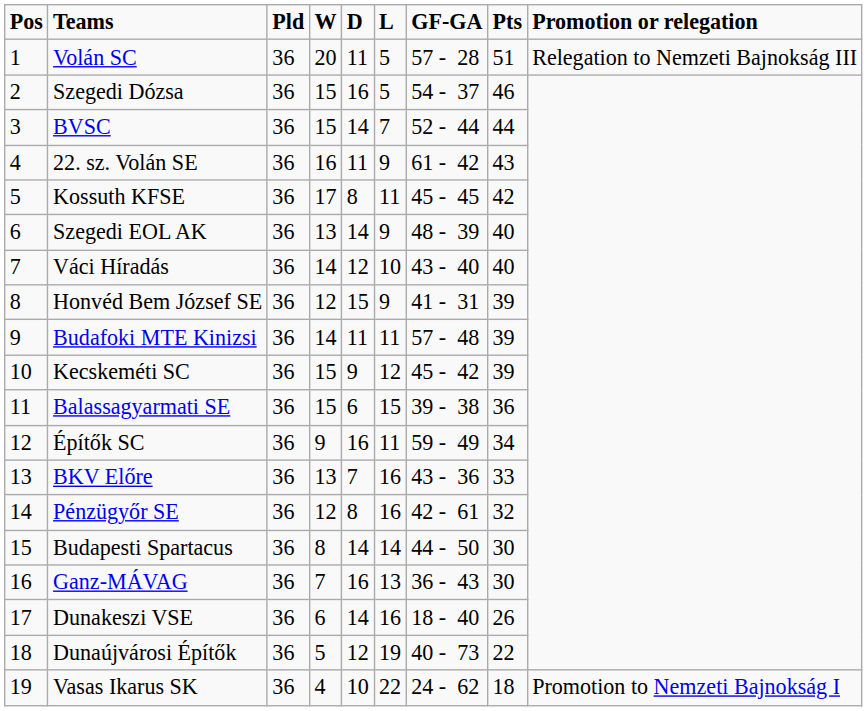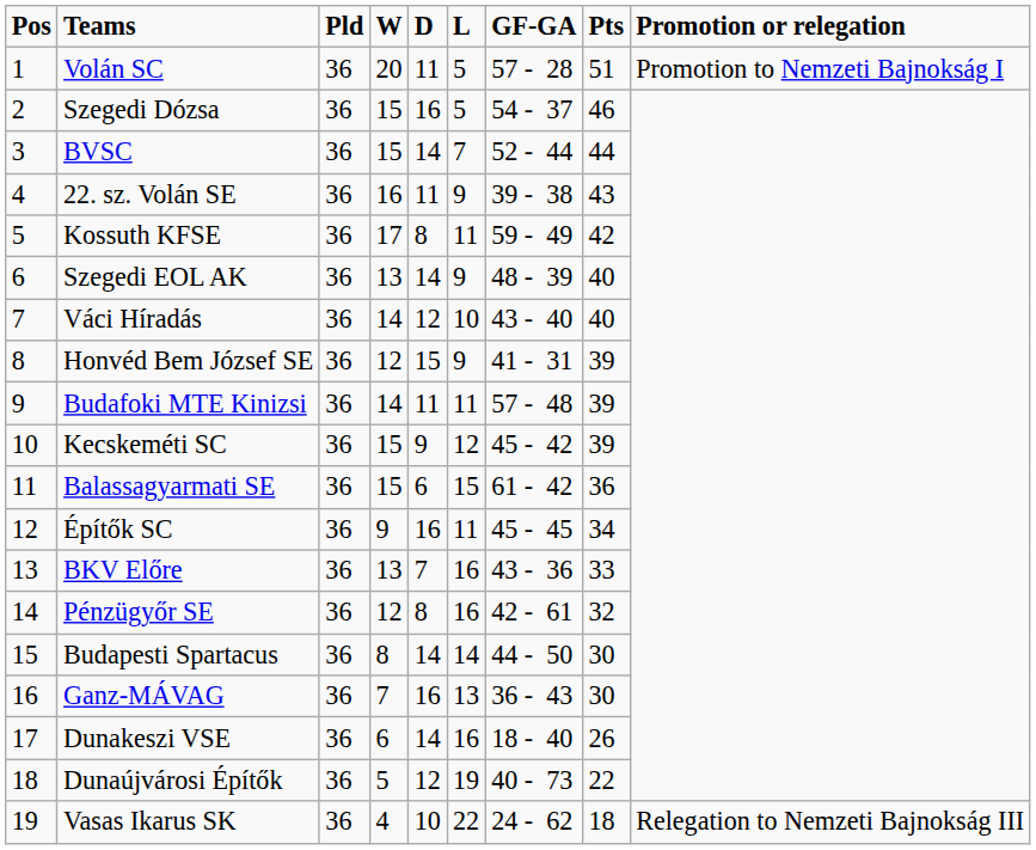Volán SC | Promotion or relegation: Relegation to Nemzeti Bajnokság III -> Promotion to Nemzeti Bajnokság I
22. sz. Volán SE | GF-GA: 61 - 42 -> 39 - 38
Kossuth KFSE | GF-GA: 45 - 45 -> 59 - 49
Balassagyarmati SE | GF-GA: 39 - 38 -> 61 - 42
Építők SC | GF-GA: 59 - 49 -> 45 - 45
Vasas Ikarus SK | Promotion or relegation: Promotion to Nemzeti Bajnokság I -> Relegation to Nemzeti Bajnokság III
